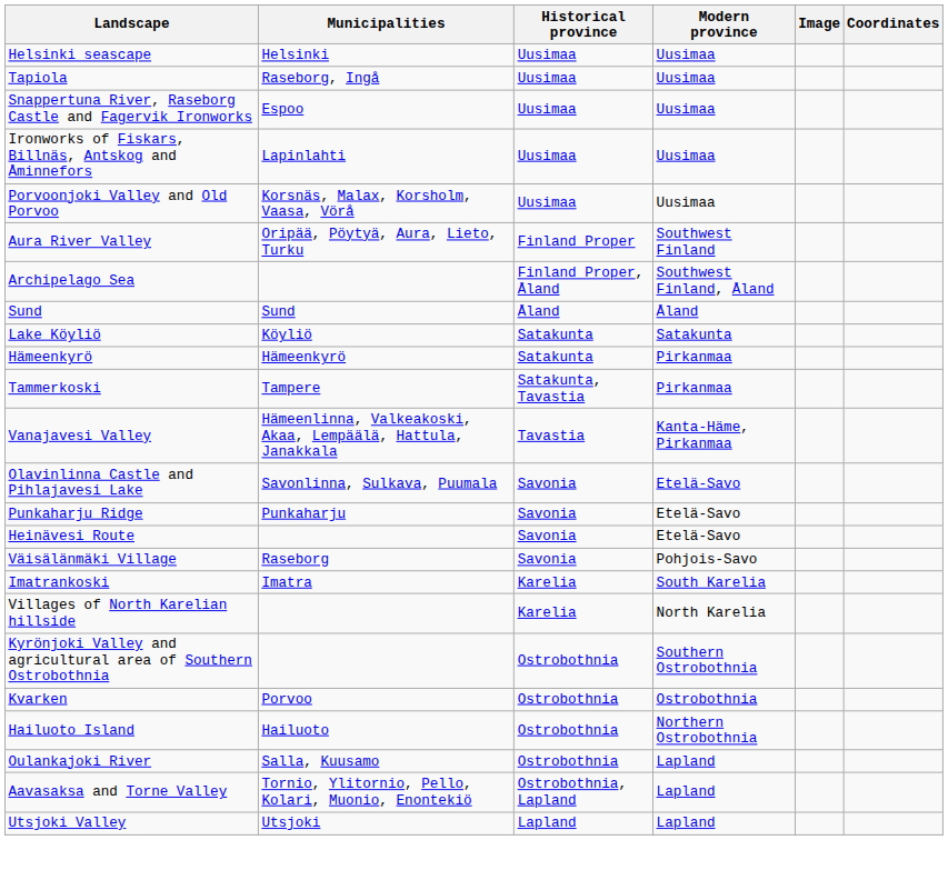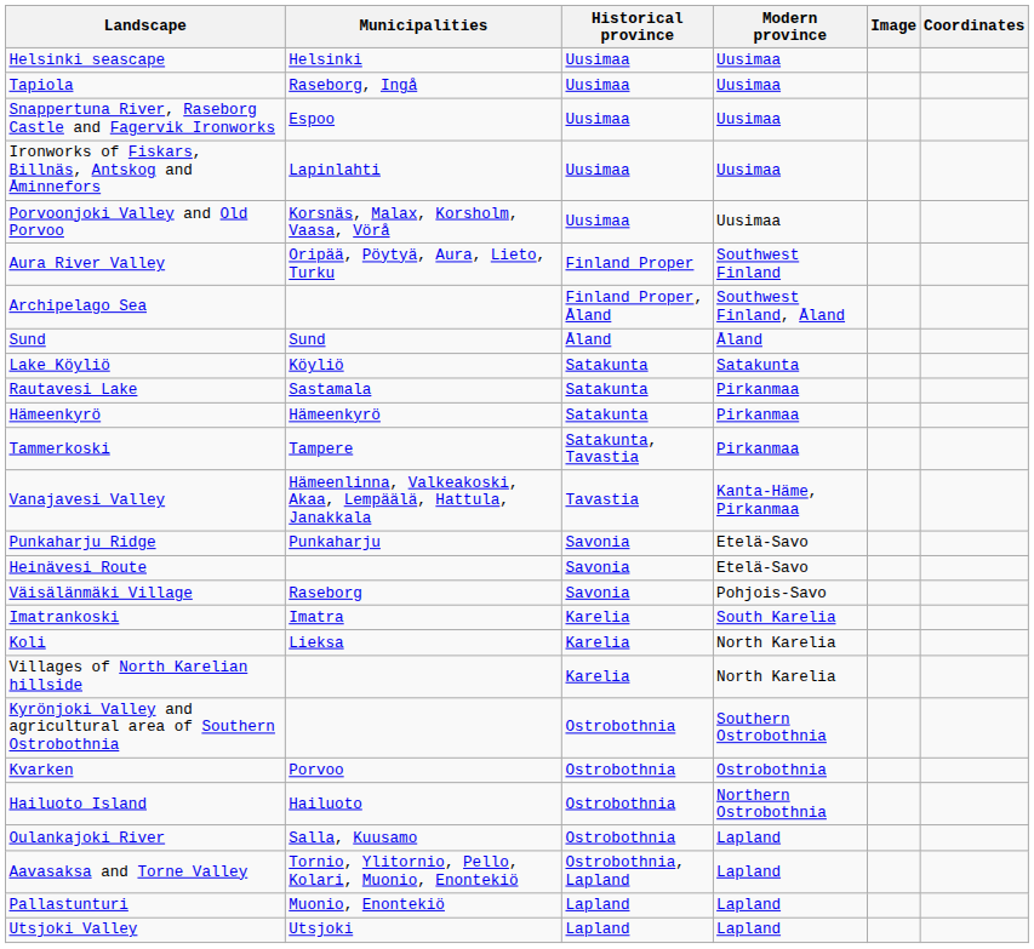+ row: Rautavesi Lake | Sastamala | Satakunta | Pirkanmaa
- row: Olavinlinna Castle and Pihlajavesi Lake | Savonlinna, Sulkava, Puumala | Savonia | Etelä-Savo
+ row: Koli | Lieksa | Karelia | North Karelia
+ row: Pallastunturi | Muonio, Enontekiö | Lapland | Lapland
